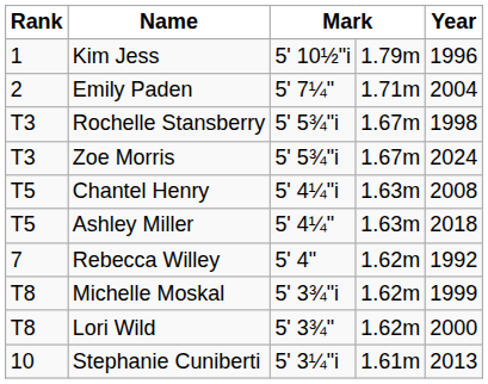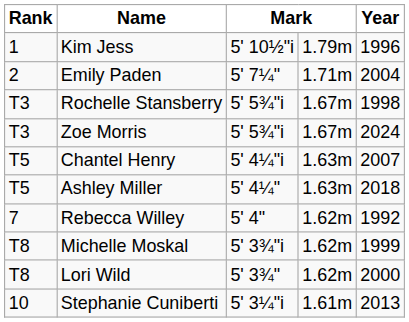Chantel Henry | Year: 2008 -> 2007
